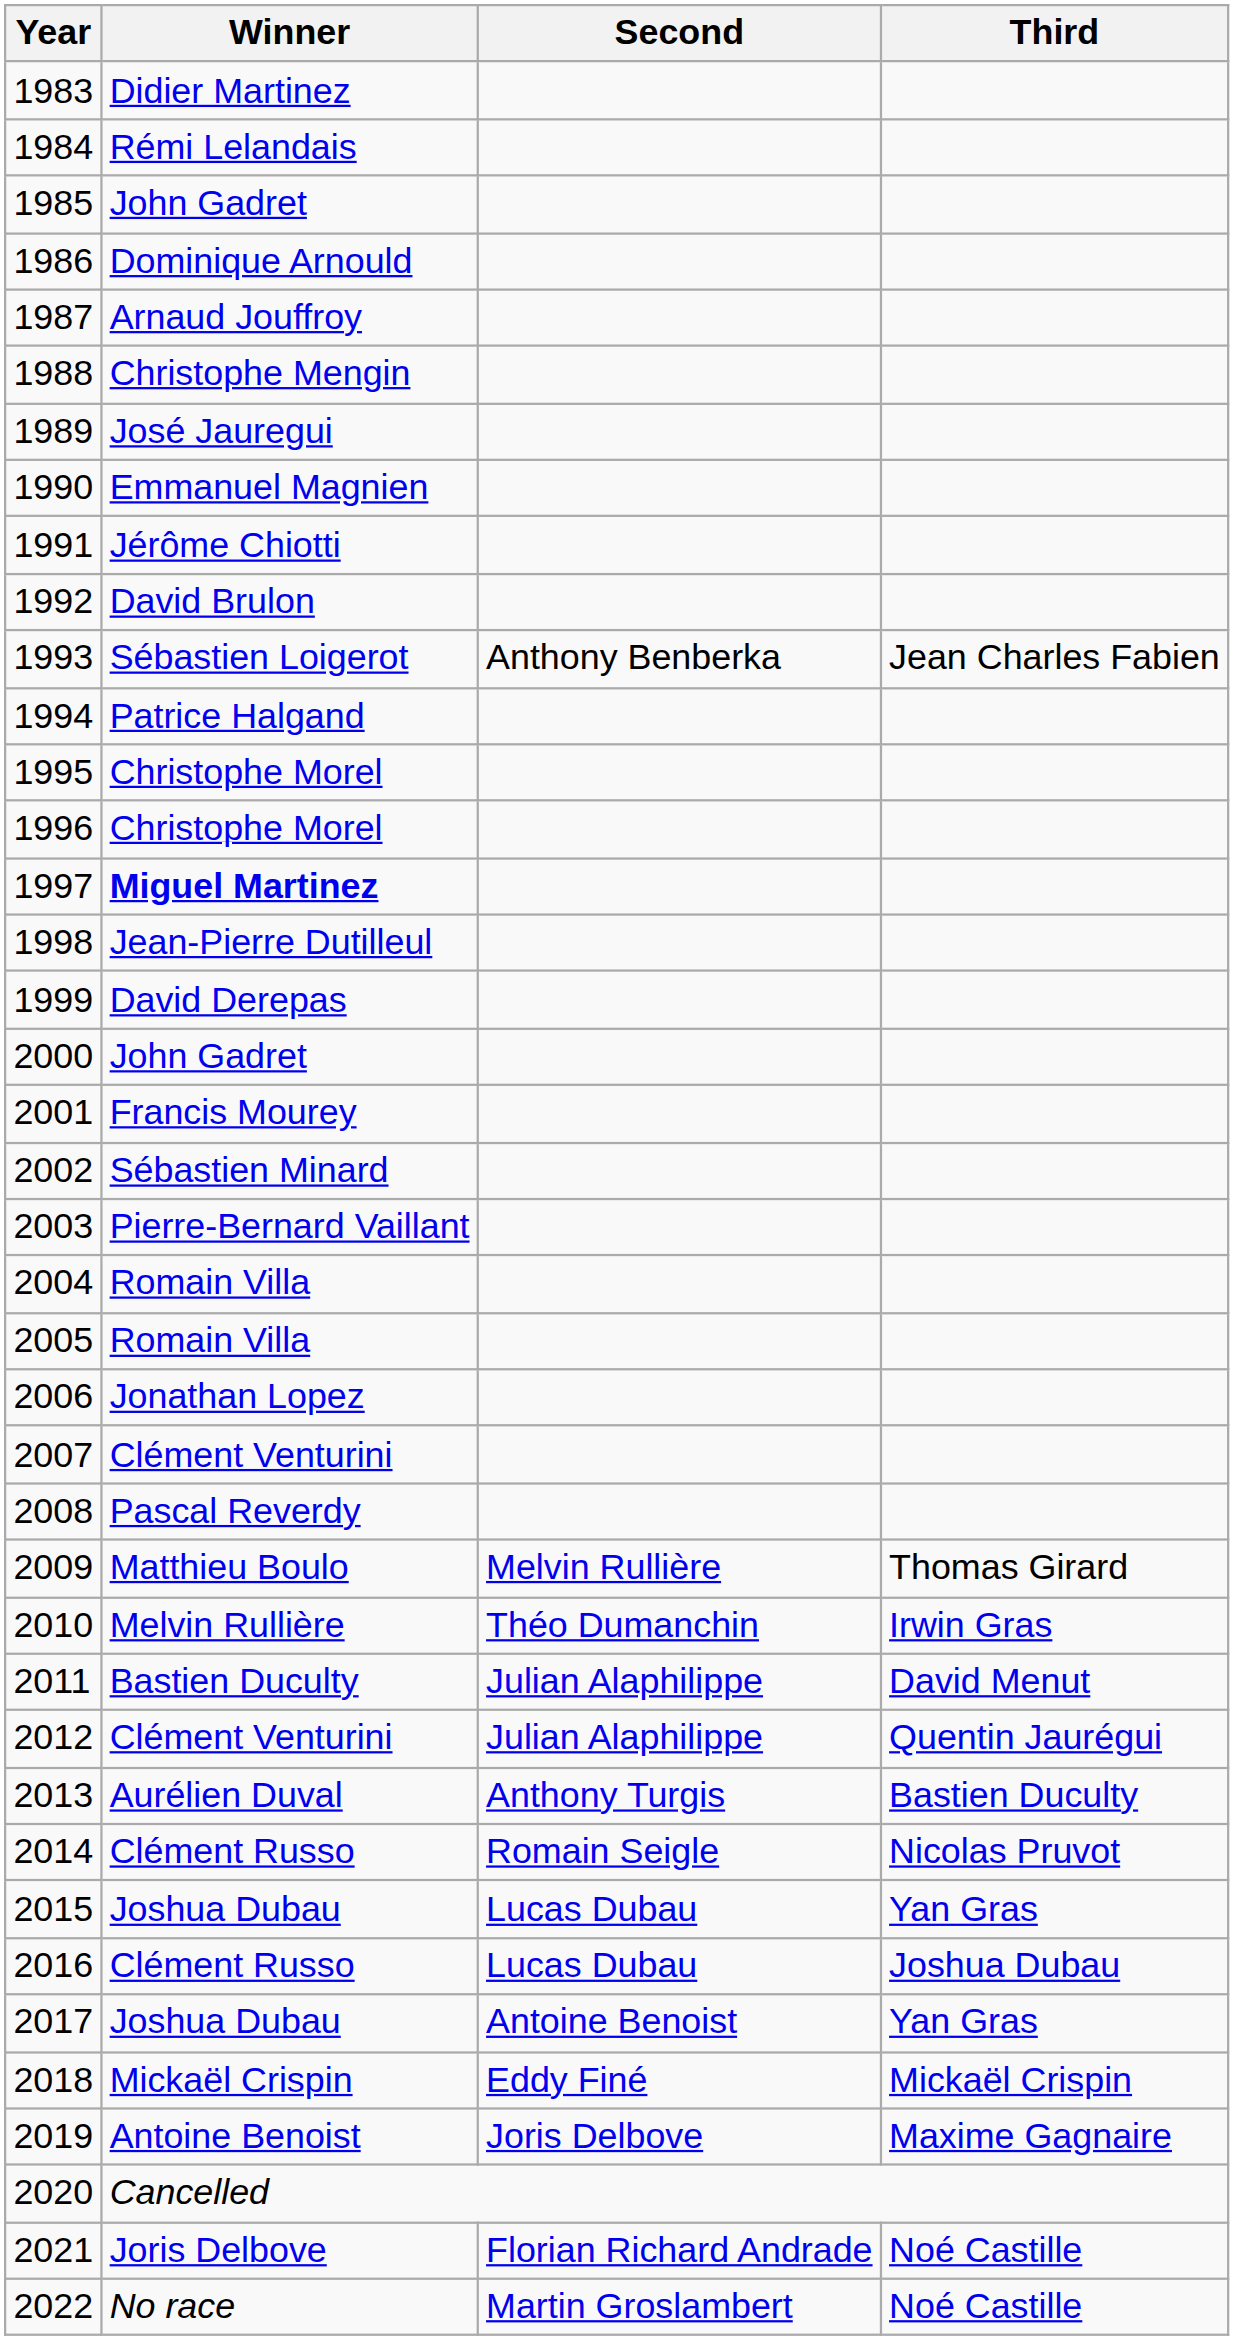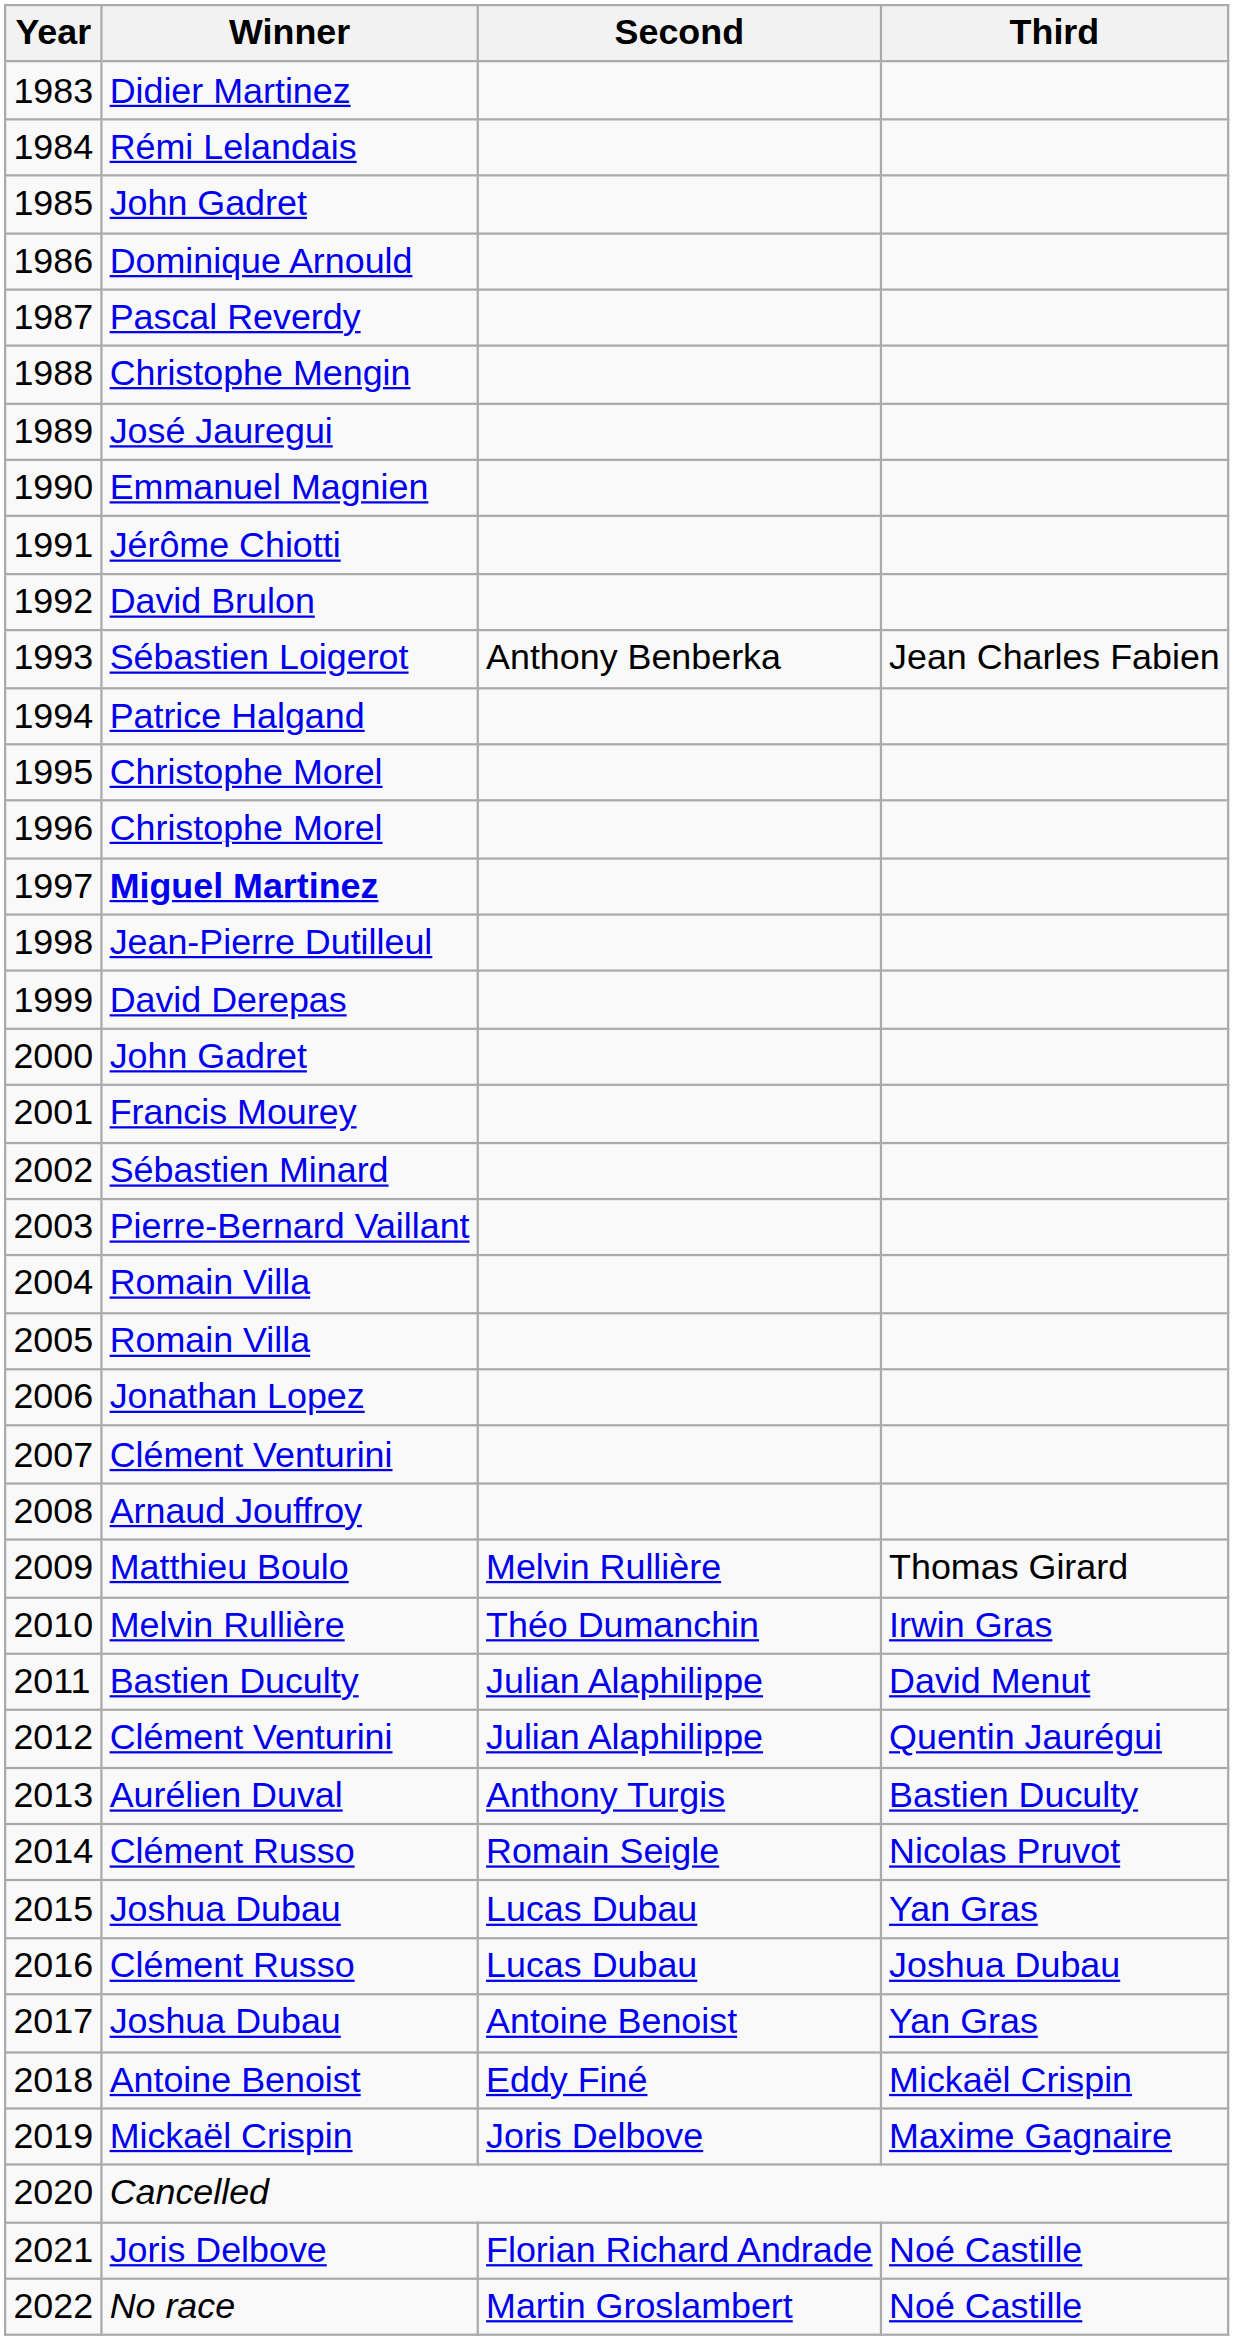1987 | Winner: Arnaud Jouffroy -> Pascal Reverdy
2008 | Winner: Pascal Reverdy -> Arnaud Jouffroy
2018 | Winner: Mickaël Crispin -> Antoine Benoist
2019 | Winner: Antoine Benoist -> Mickaël Crispin
